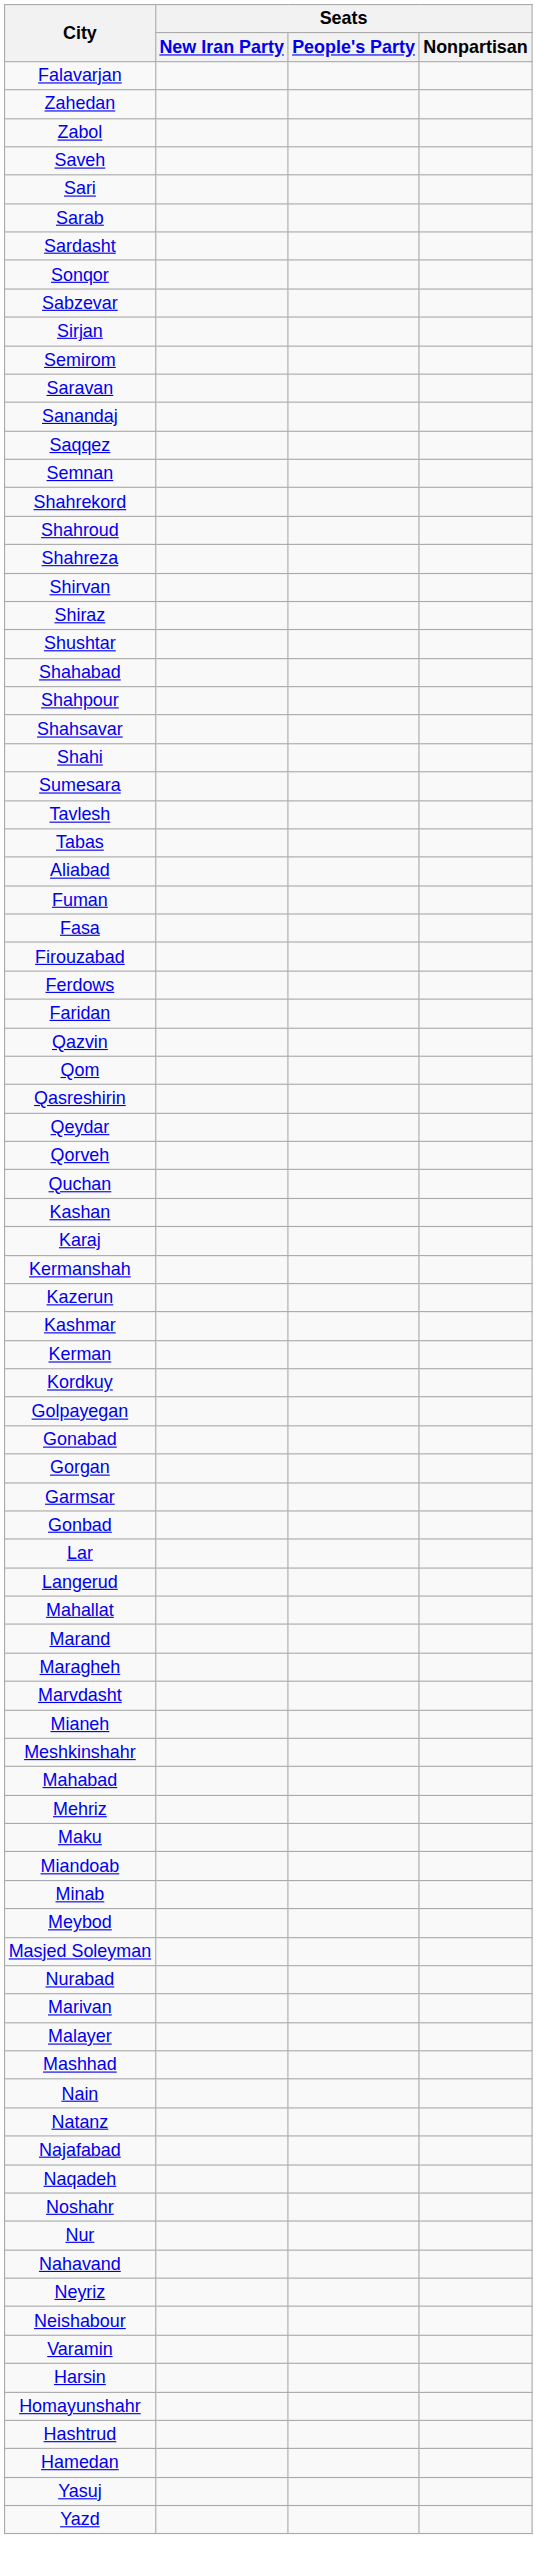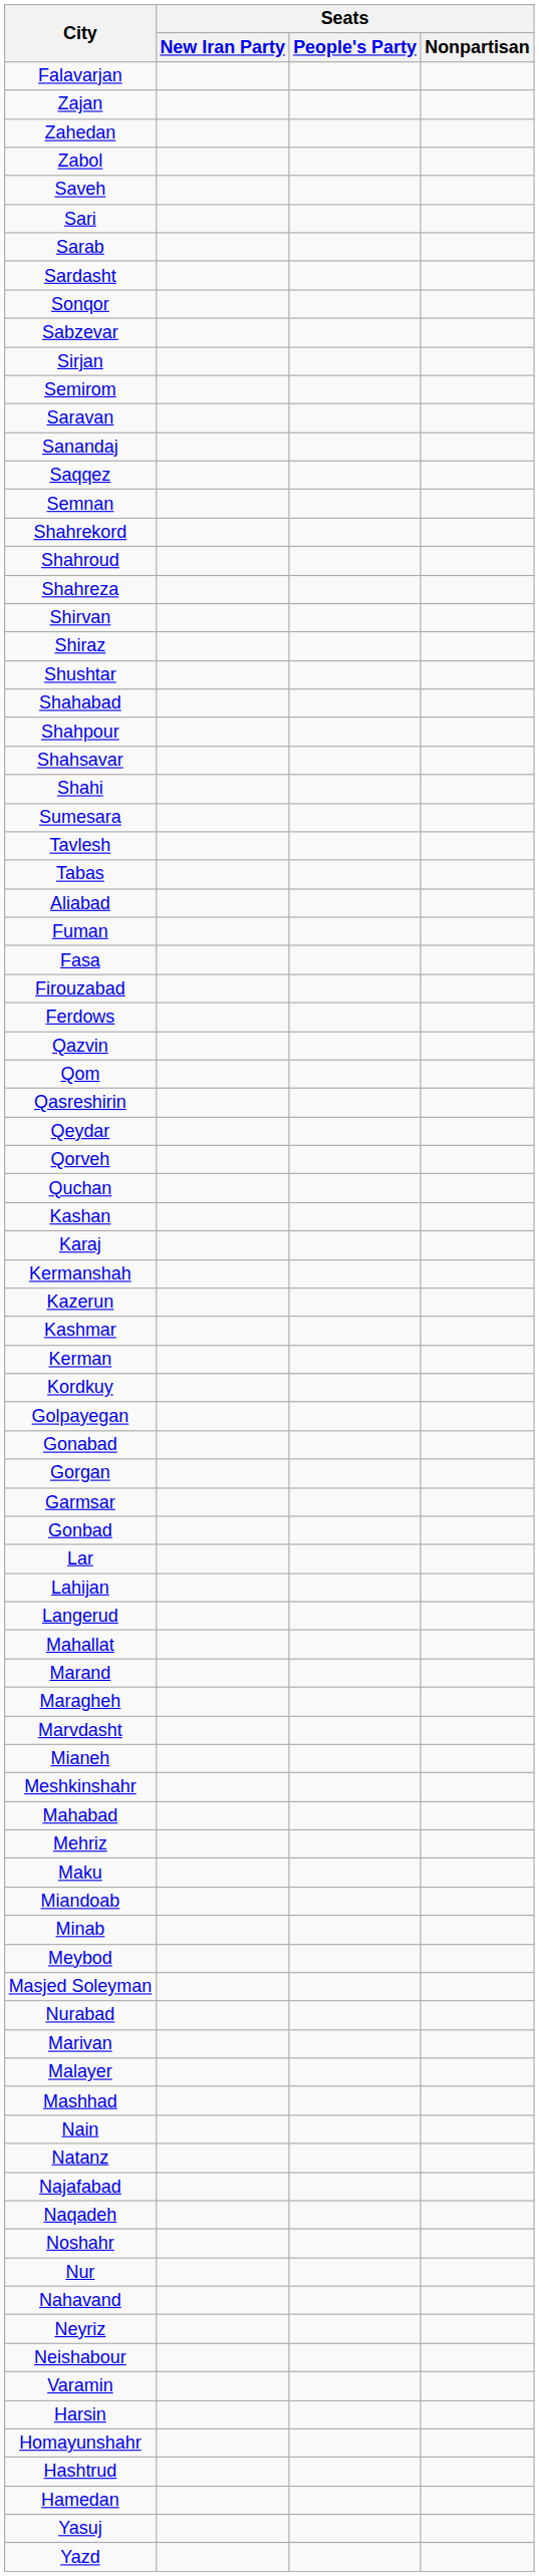+ row: Zajan
- row: Faridan
+ row: Lahijan
